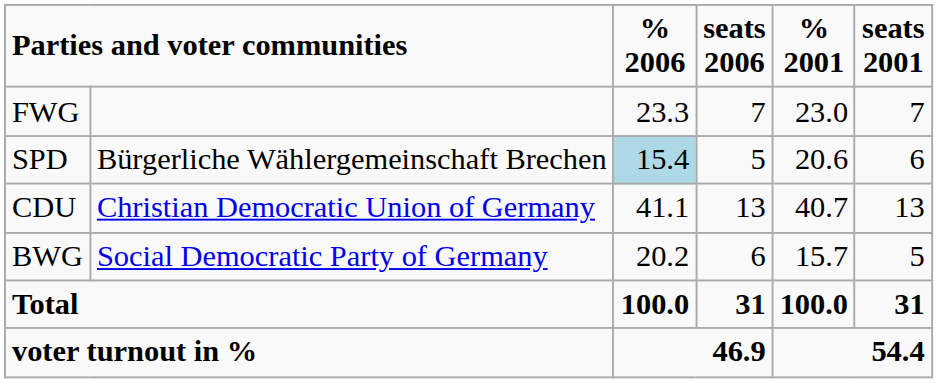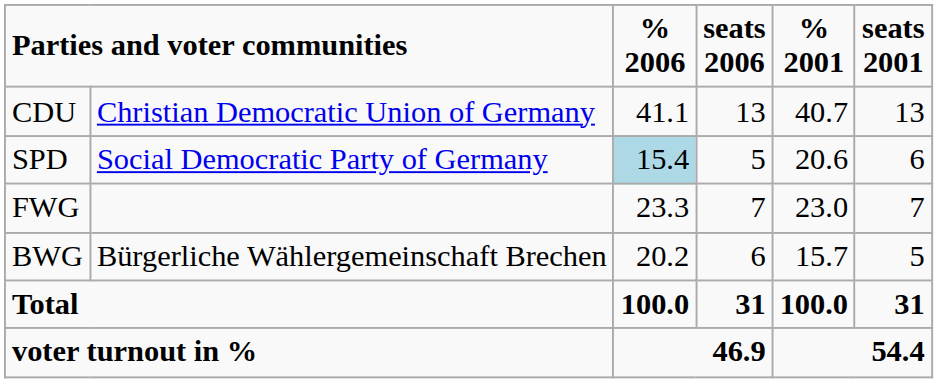rows swapped: CDU <-> FWG
SPD | column 2: Bürgerliche Wählergemeinschaft Brechen -> Social Democratic Party of Germany
BWG | column 2: Social Democratic Party of Germany -> Bürgerliche Wählergemeinschaft Brechen
